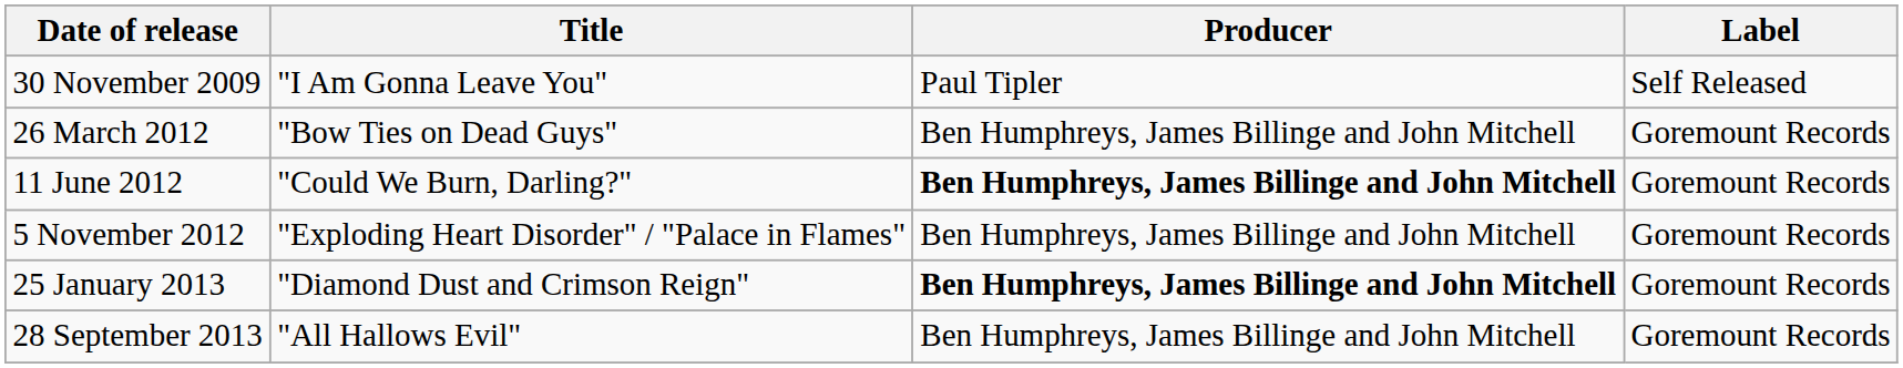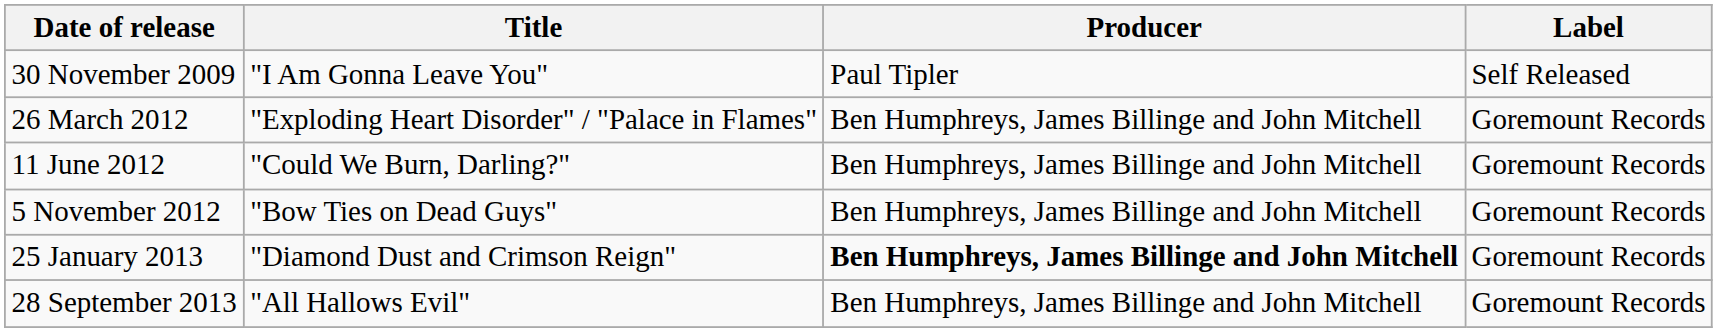26 March 2012 | Title: "Bow Ties on Dead Guys" -> "Exploding Heart Disorder" / "Palace in Flames"
11 June 2012 | Producer: bold -> normal
5 November 2012 | Title: "Exploding Heart Disorder" / "Palace in Flames" -> "Bow Ties on Dead Guys"
